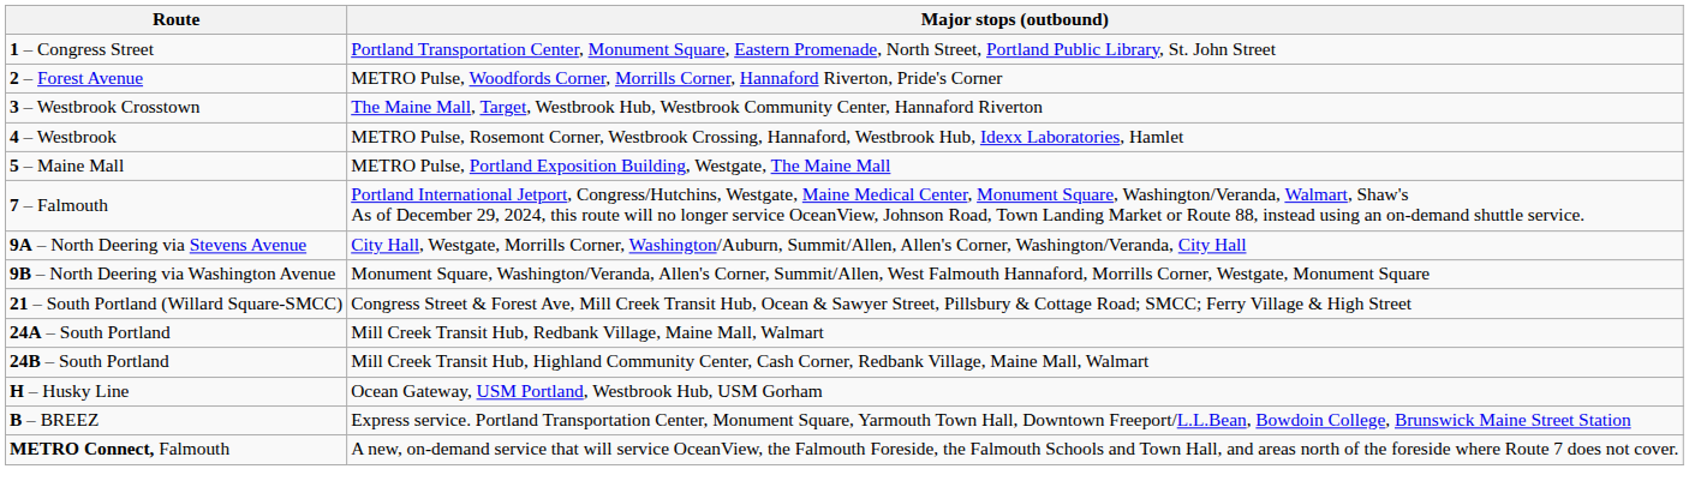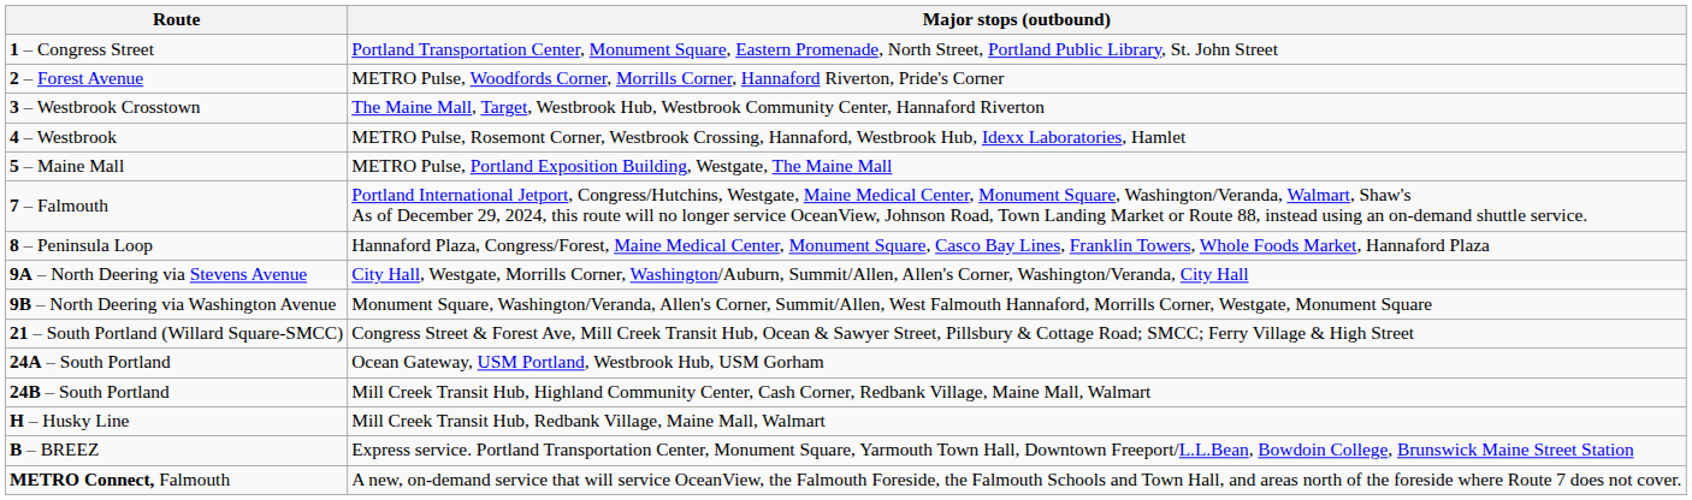+ row: 8 – Peninsula Loop | Hannaford Plaza, Congress/Forest, Maine Medical Center, Monument Square, Casco Bay Lines, Franklin Towers, Whole Foods Market, Hannaford Plaza
24A – South Portland | Major stops (outbound): Mill Creek Transit Hub, Redbank Village, Maine Mall, Walmart -> Ocean Gateway, USM Portland, Westbrook Hub, USM Gorham
H – Husky Line | Major stops (outbound): Ocean Gateway, USM Portland, Westbrook Hub, USM Gorham -> Mill Creek Transit Hub, Redbank Village, Maine Mall, Walmart
